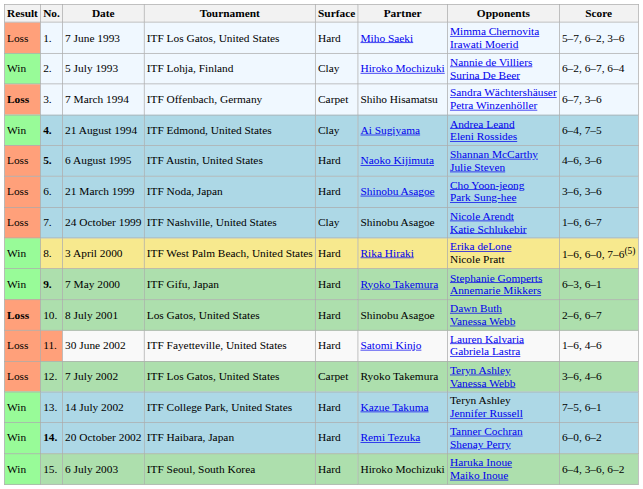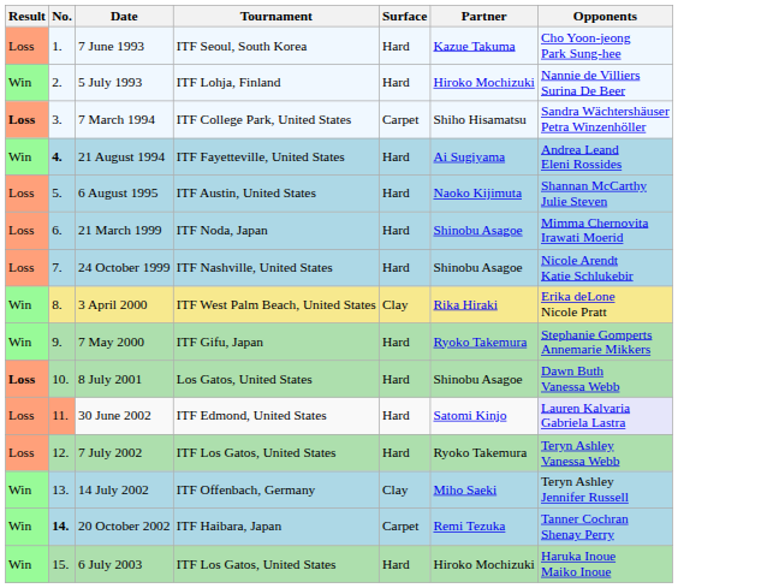- column: Score | 5–7, 6–2, 3–6 | 6–2, 6–7, 6–4 | 6–7, 3–6 | 6–4, 7–5 | 4–6, 3–6 | 3–6, 3–6 | 1–6, 6–7 | 1–6, 6–0, 7–6(5) | 6–3, 6–1 | 2–6, 6–7 | 1–6, 4–6 | 3–6, 4–6 | 7–5, 6–1 | 6–0, 6–2 | 6–4, 3–6, 6–2
7 June 1993 | Tournament: ITF Los Gatos, United States -> ITF Seoul, South Korea
7 June 1993 | Partner: Miho Saeki -> Kazue Takuma
7 June 1993 | Opponents: Mimma Chernovita Irawati Moerid -> Cho Yoon-jeong Park Sung-hee
5 July 1993 | Surface: Clay -> Hard
7 March 1994 | Tournament: ITF Offenbach, Germany -> ITF College Park, United States
21 August 1994 | Tournament: ITF Edmond, United States -> ITF Fayetteville, United States
21 August 1994 | Surface: Clay -> Hard
6 August 1995 | No.: bold -> normal
21 March 1999 | Opponents: Cho Yoon-jeong Park Sung-hee -> Mimma Chernovita Irawati Moerid
24 October 1999 | Surface: Clay -> Hard
3 April 2000 | Surface: Hard -> Clay
7 May 2000 | No.: bold -> normal
30 June 2002 | Tournament: ITF Fayetteville, United States -> ITF Edmond, United States
30 June 2002 | Opponents: no background -> lavender background
7 July 2002 | Surface: Carpet -> Hard
14 July 2002 | Tournament: ITF College Park, United States -> ITF Offenbach, Germany
14 July 2002 | Surface: Hard -> Clay
14 July 2002 | Partner: Kazue Takuma -> Miho Saeki
20 October 2002 | Surface: Hard -> Carpet
6 July 2003 | Tournament: ITF Seoul, South Korea -> ITF Los Gatos, United States
